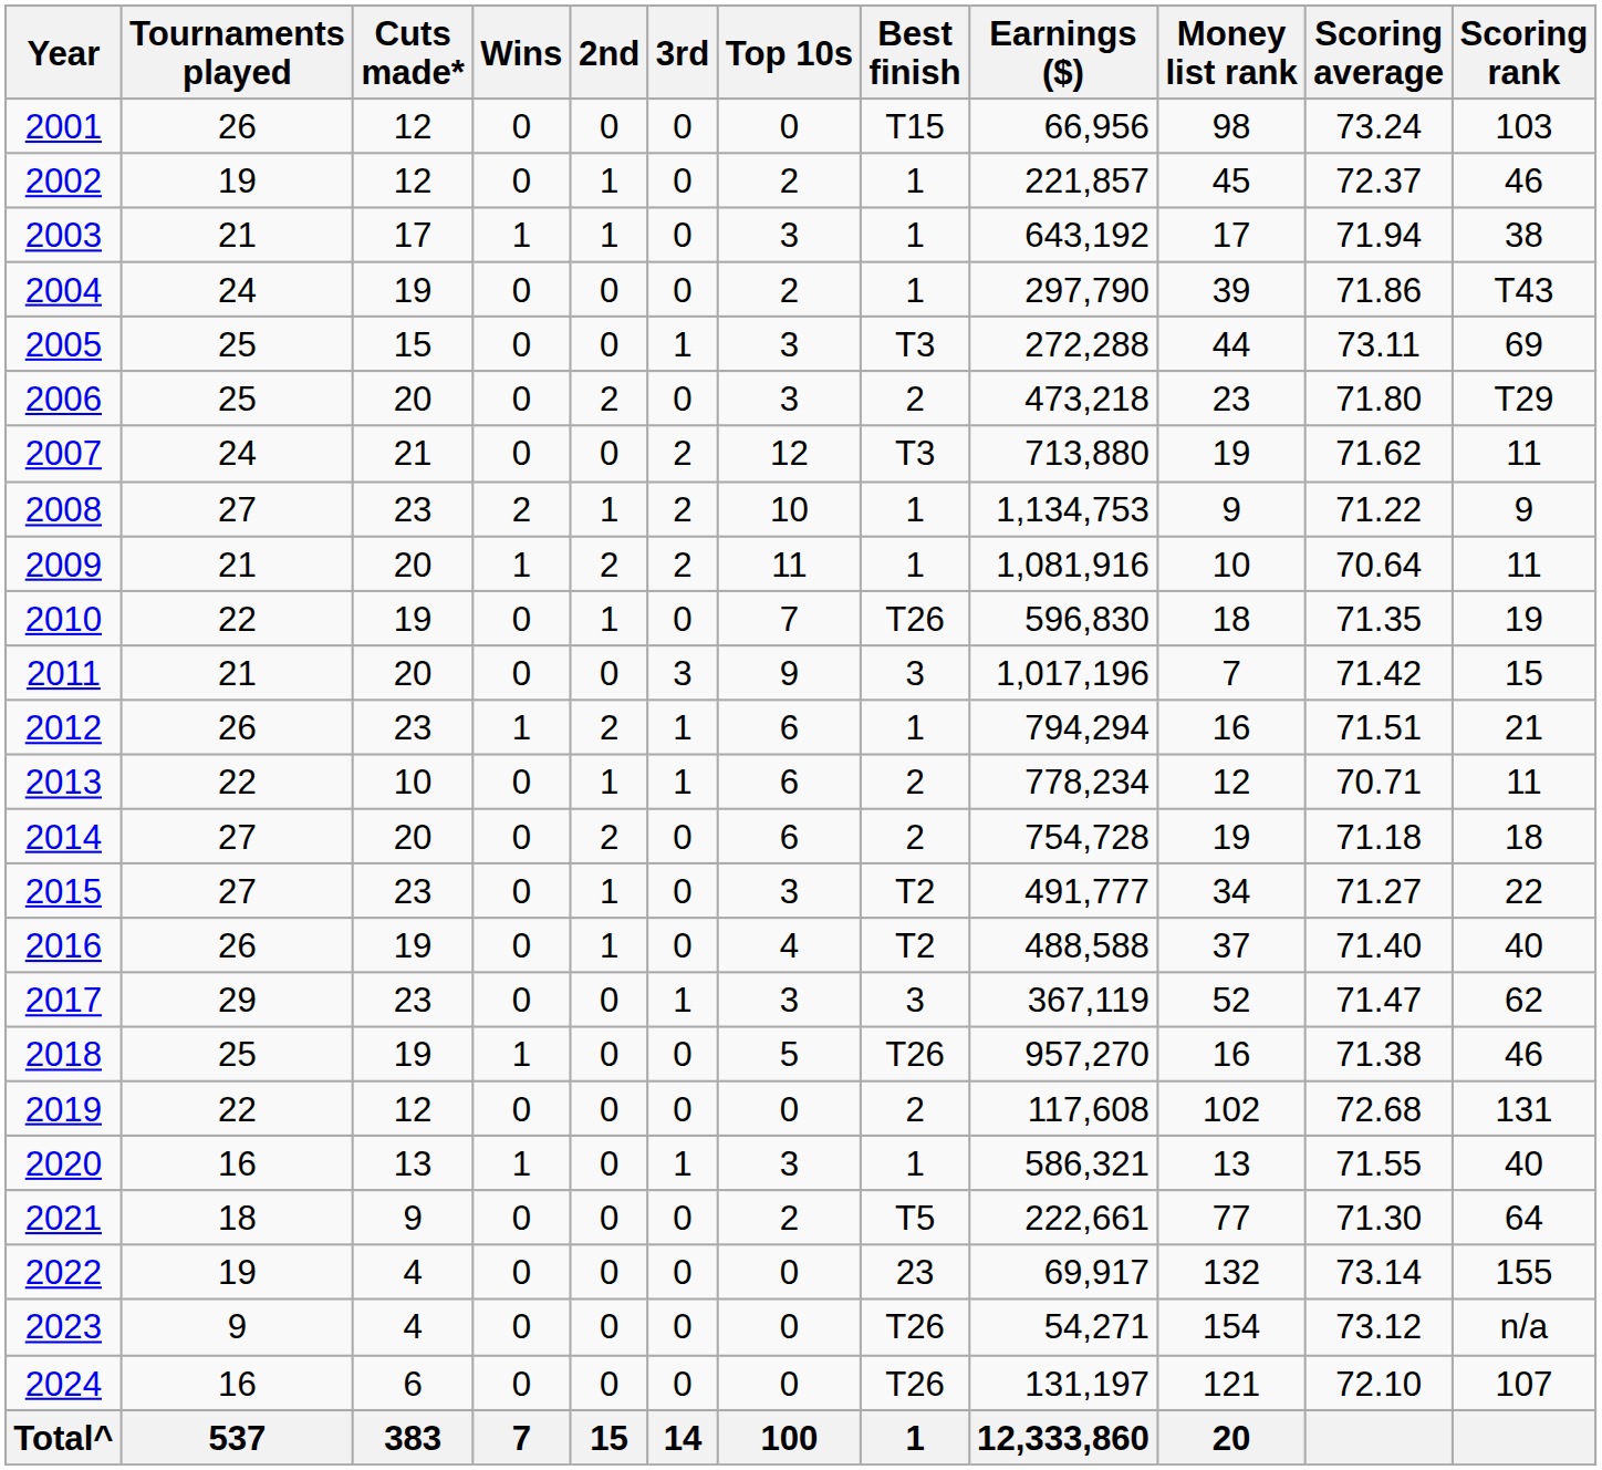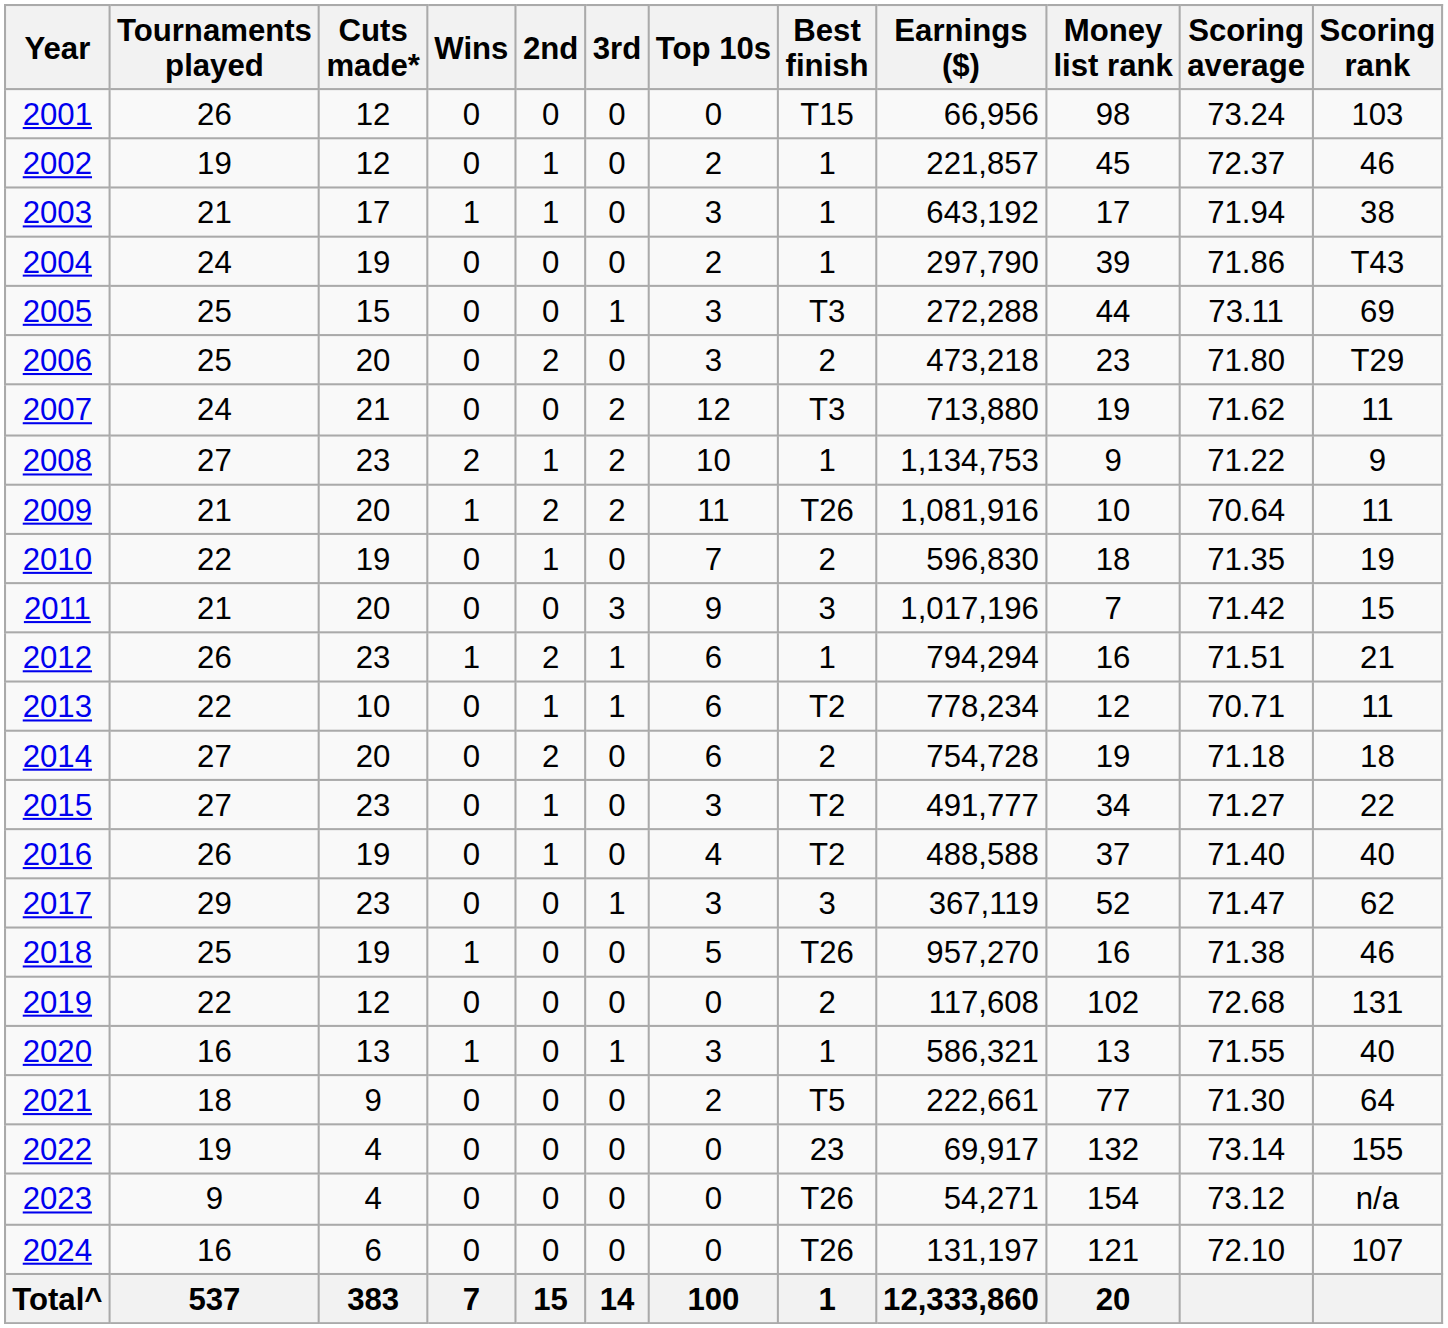2009 | Best finish: 1 -> T26
2010 | Best finish: T26 -> 2
2013 | Best finish: 2 -> T2
